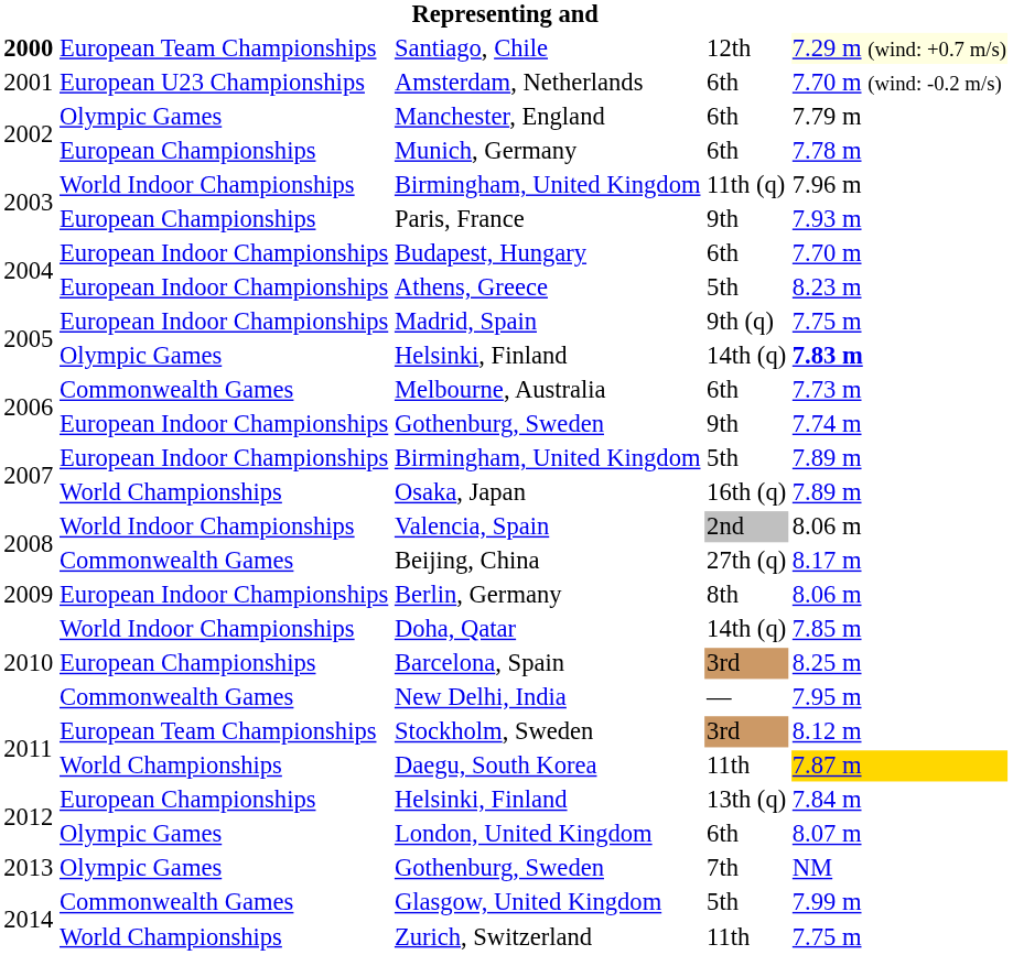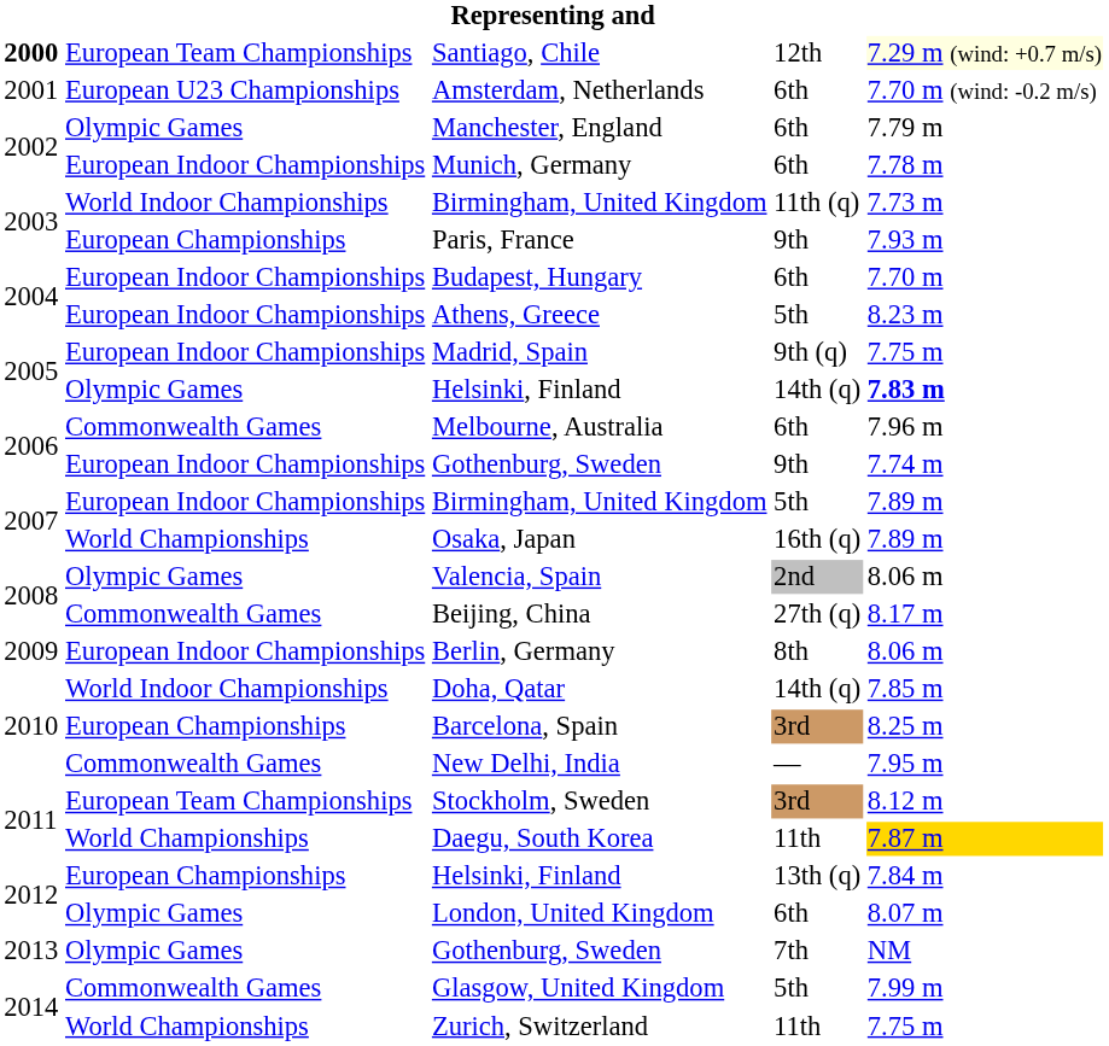Munich, Germany | column 2: European Championships -> European Indoor Championships
Birmingham, United Kingdom / 11th (q) | column 5: 7.96 m -> 7.73 m
Melbourne, Australia | column 5: 7.73 m -> 7.96 m
Valencia, Spain | column 2: World Indoor Championships -> Olympic Games
